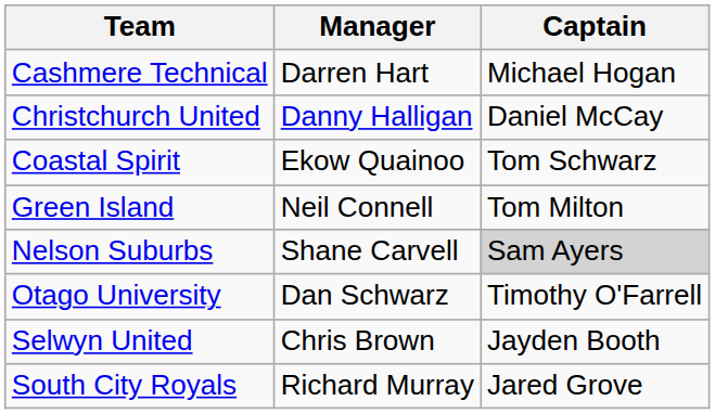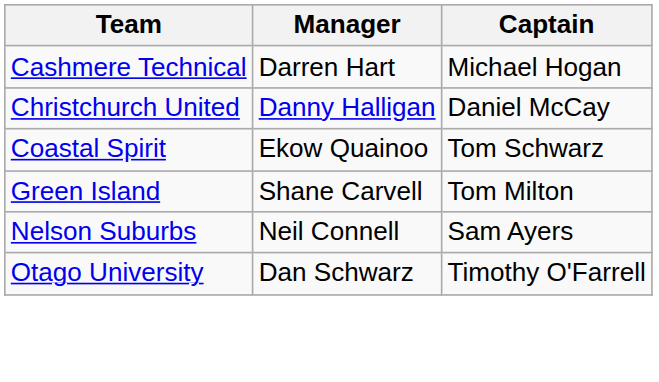Green Island | Manager: Neil Connell -> Shane Carvell
Nelson Suburbs | Manager: Shane Carvell -> Neil Connell
Nelson Suburbs | Captain: lightgrey background -> no background
- row: Selwyn United | Chris Brown | Jayden Booth
- row: South City Royals | Richard Murray | Jared Grove
